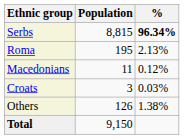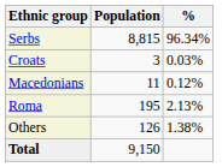Serbs | %: bold -> normal
rows swapped: Roma <-> Croats
